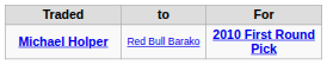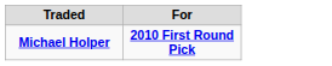- column: to | Red Bull Barako
